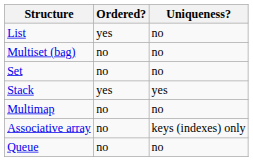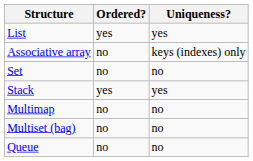List | Uniqueness?: no -> yes
rows swapped: Associative array <-> Multiset (bag)
